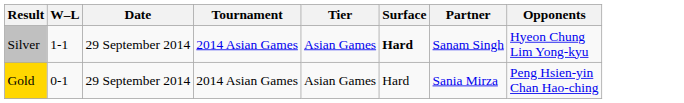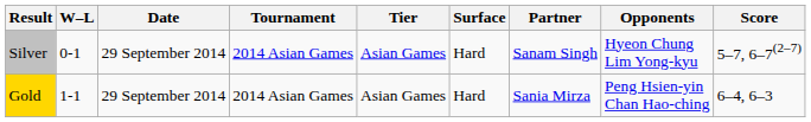+ column: Score | 5–7, 6–7(2–7) | 6–4, 6–3
Silver | W–L: 1-1 -> 0-1
Silver | Surface: bold -> normal
Gold | W–L: 0-1 -> 1-1
